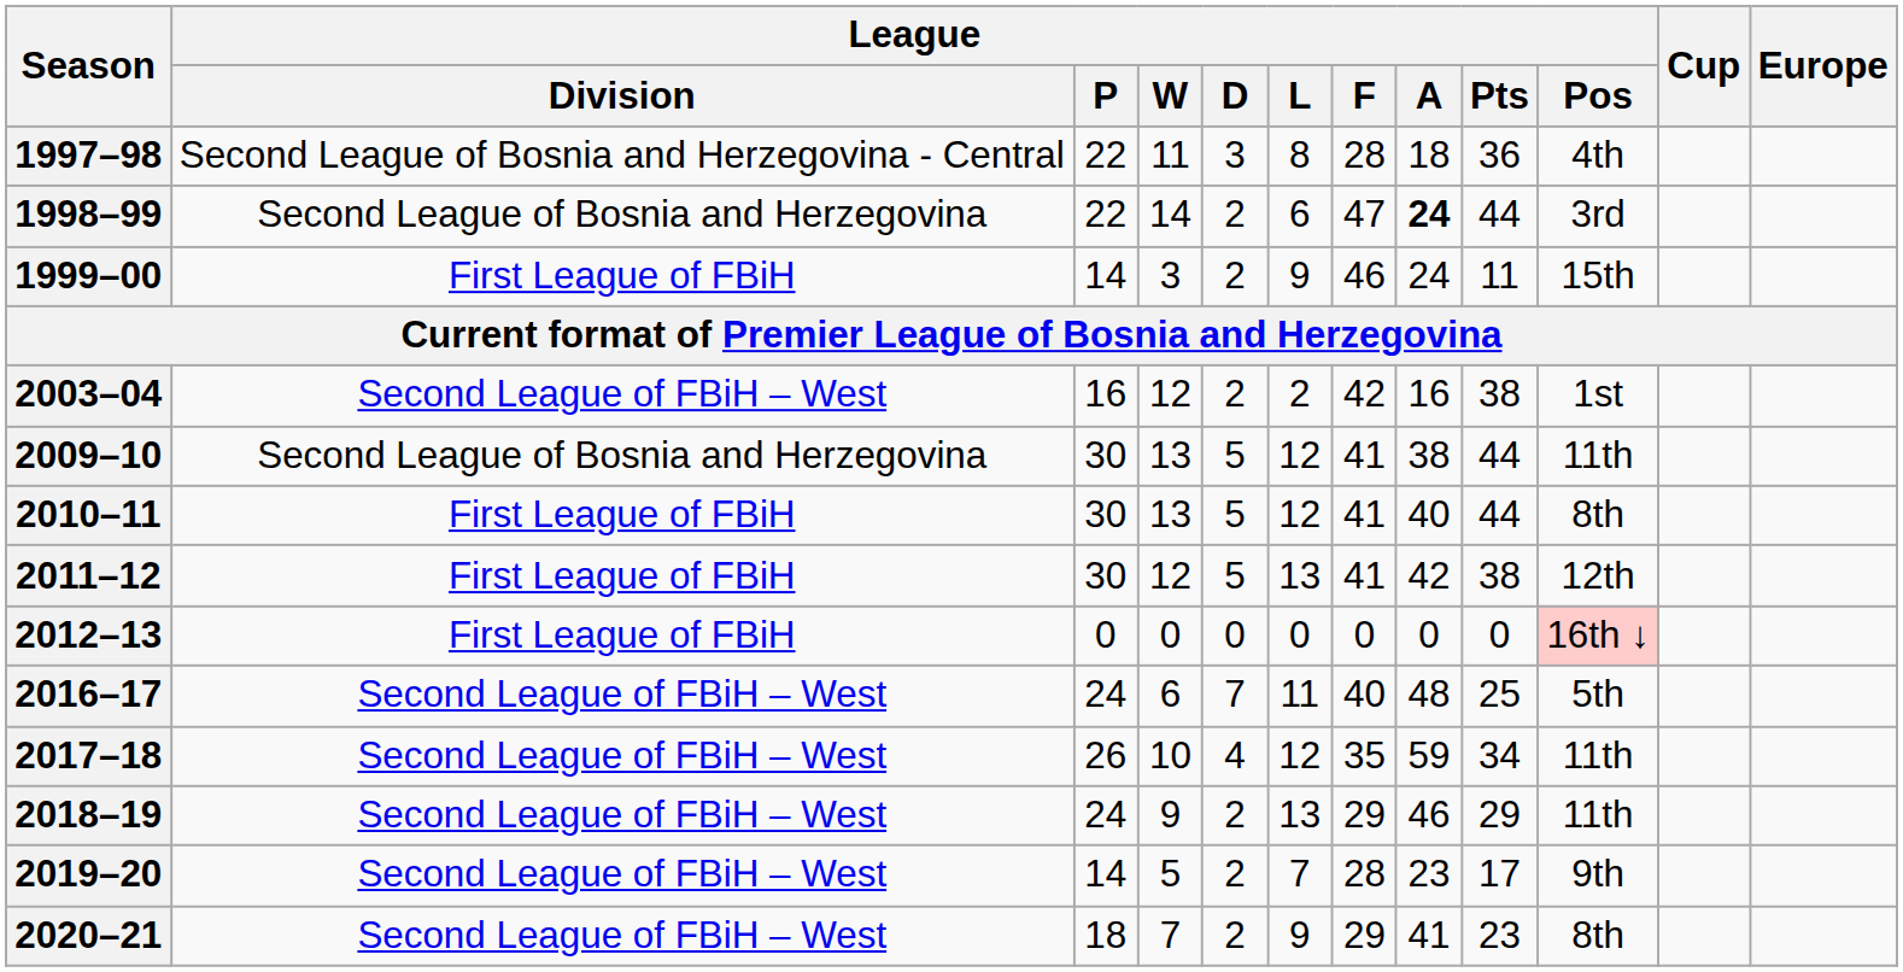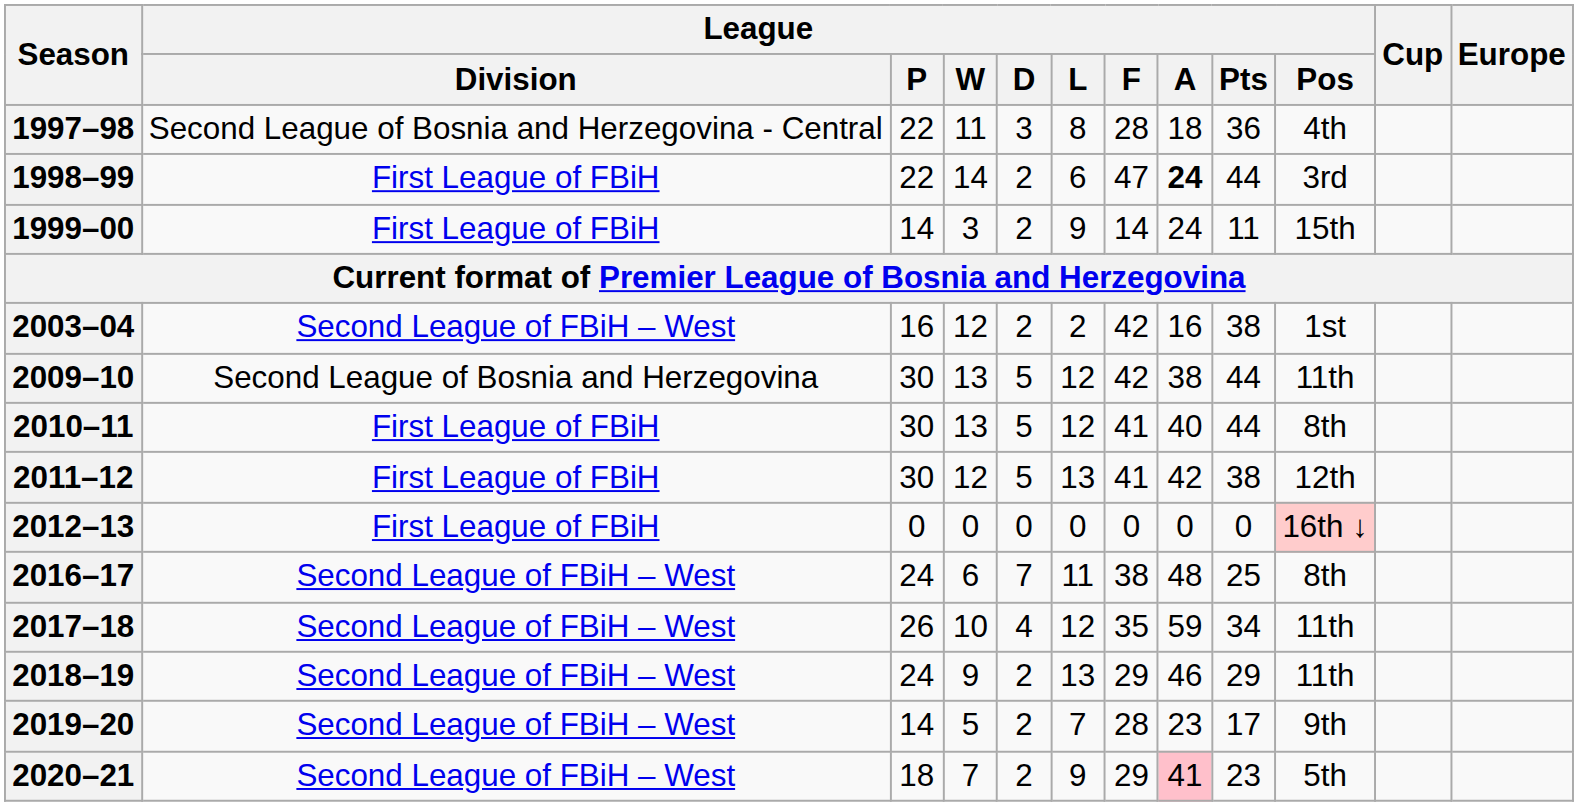1998–99 | League / Division: Second League of Bosnia and Herzegovina -> First League of FBiH
1999–00 | League / F: 46 -> 14
2009–10 | League / F: 41 -> 42
2016–17 | League / F: 40 -> 38
2016–17 | League / Pos: 5th -> 8th
2020–21 | League / A: no background -> pink background
2020–21 | League / Pos: 8th -> 5th
